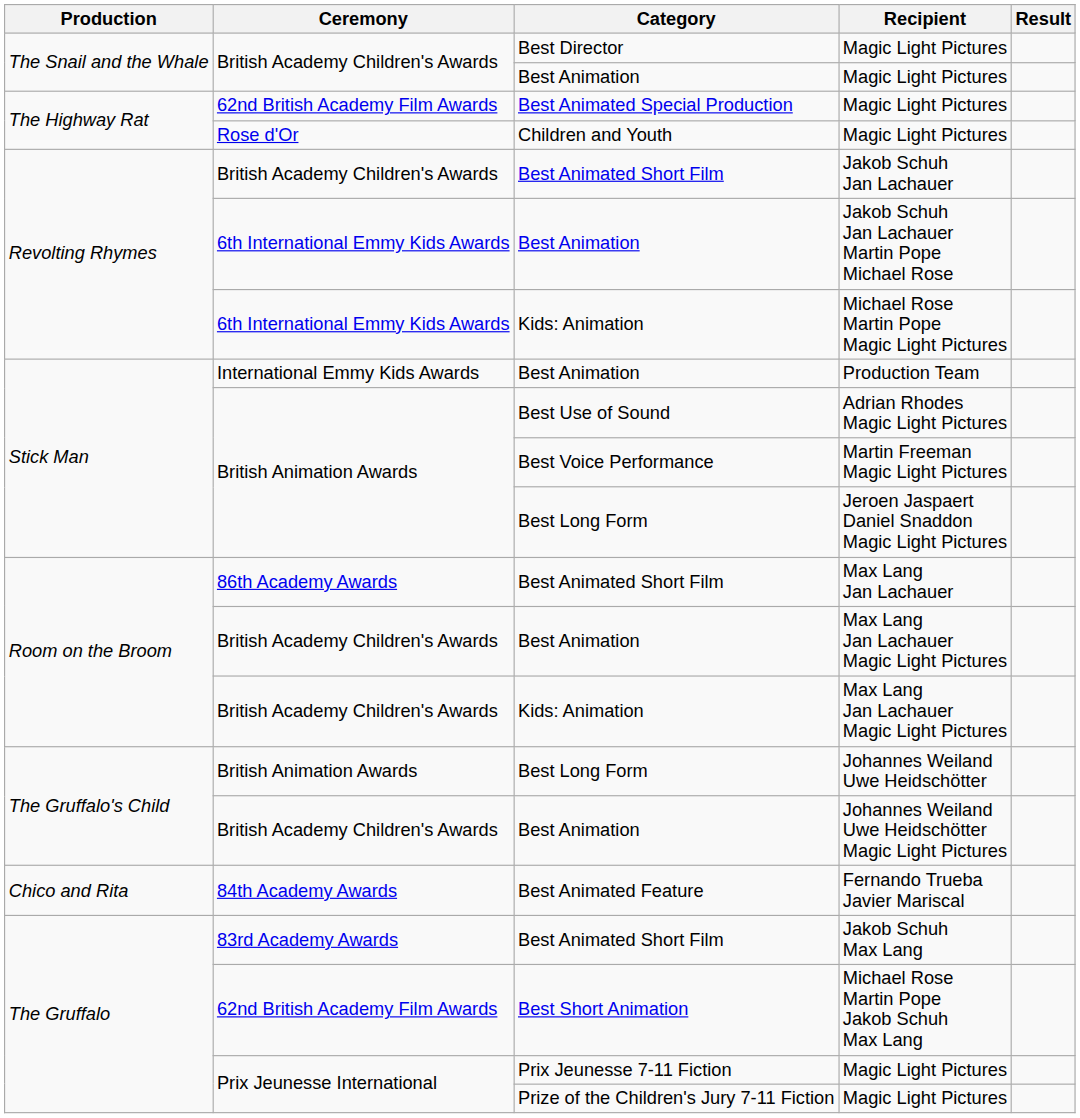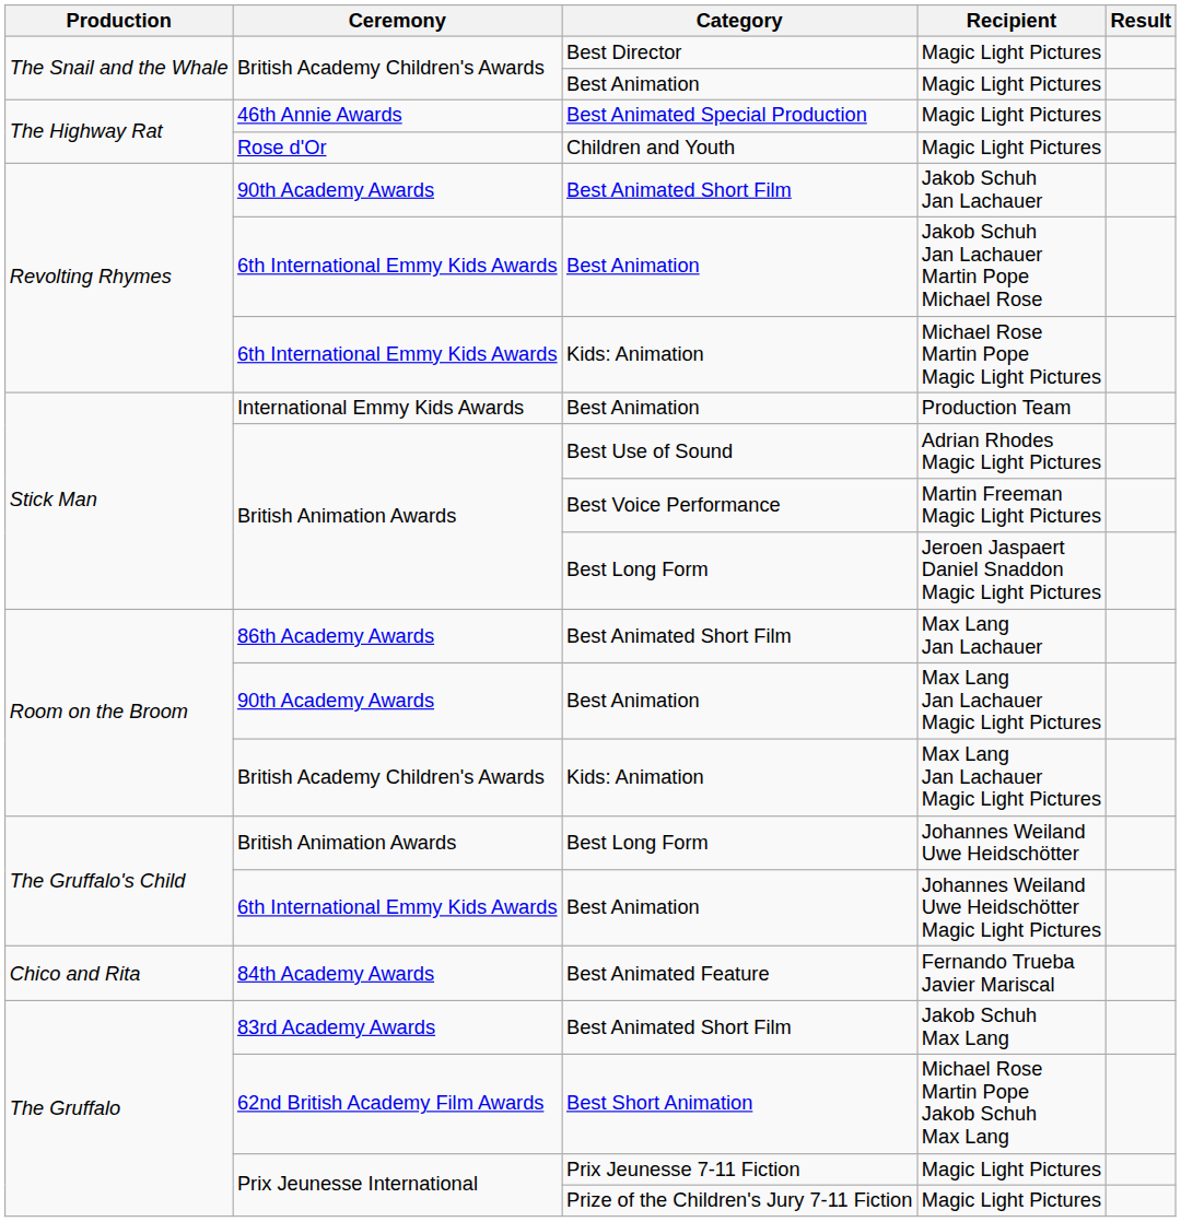Best Animated Special Production / Magic Light Pictures | Ceremony: 62nd British Academy Film Awards -> 46th Annie Awards
Jakob Schuh Jan Lachauer | Ceremony: British Academy Children's Awards -> 90th Academy Awards
Best Animation / Max Lang Jan Lachauer Magic Light Pictures | Ceremony: British Academy Children's Awards -> 90th Academy Awards
Johannes Weiland Uwe Heidschötter Magic Light Pictures | Ceremony: British Academy Children's Awards -> 6th International Emmy Kids Awards
